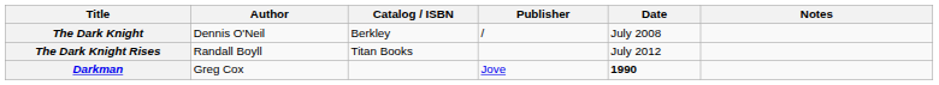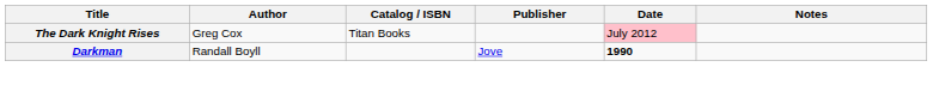- row: The Dark Knight | Dennis O'Neil | Berkley | / | July 2008
The Dark Knight Rises | Author: Randall Boyll -> Greg Cox
The Dark Knight Rises | Date: no background -> pink background
Darkman | Author: Greg Cox -> Randall Boyll
